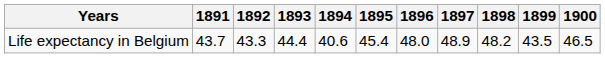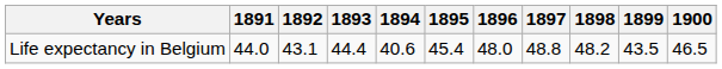Life expectancy in Belgium | 1891: 43.7 -> 44.0
Life expectancy in Belgium | 1892: 43.3 -> 43.1
Life expectancy in Belgium | 1897: 48.9 -> 48.8
